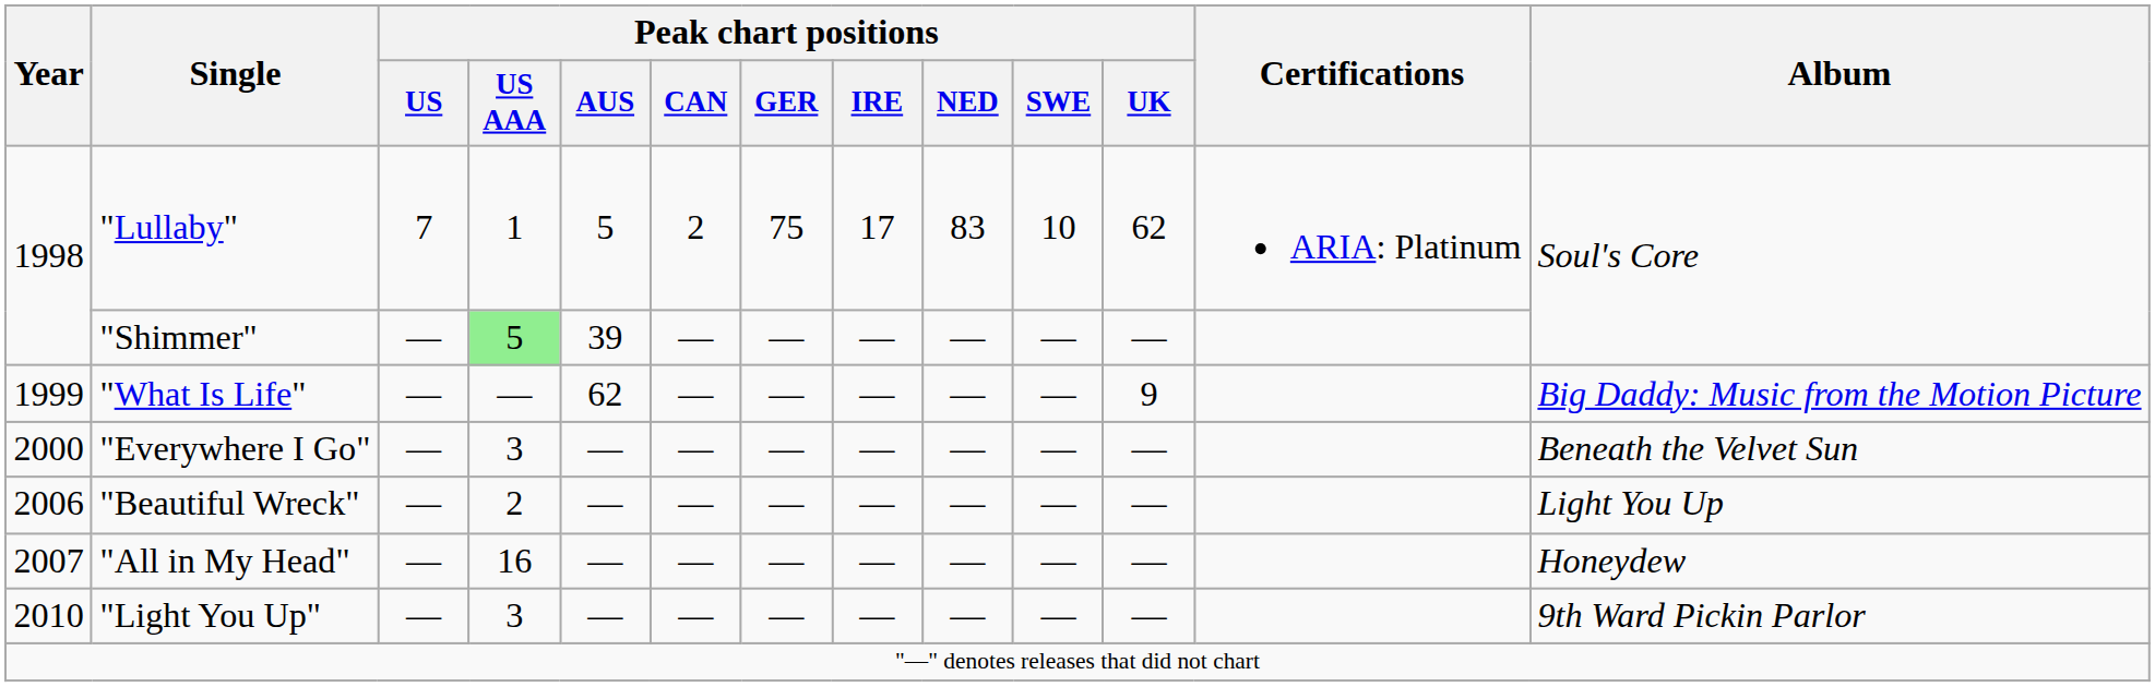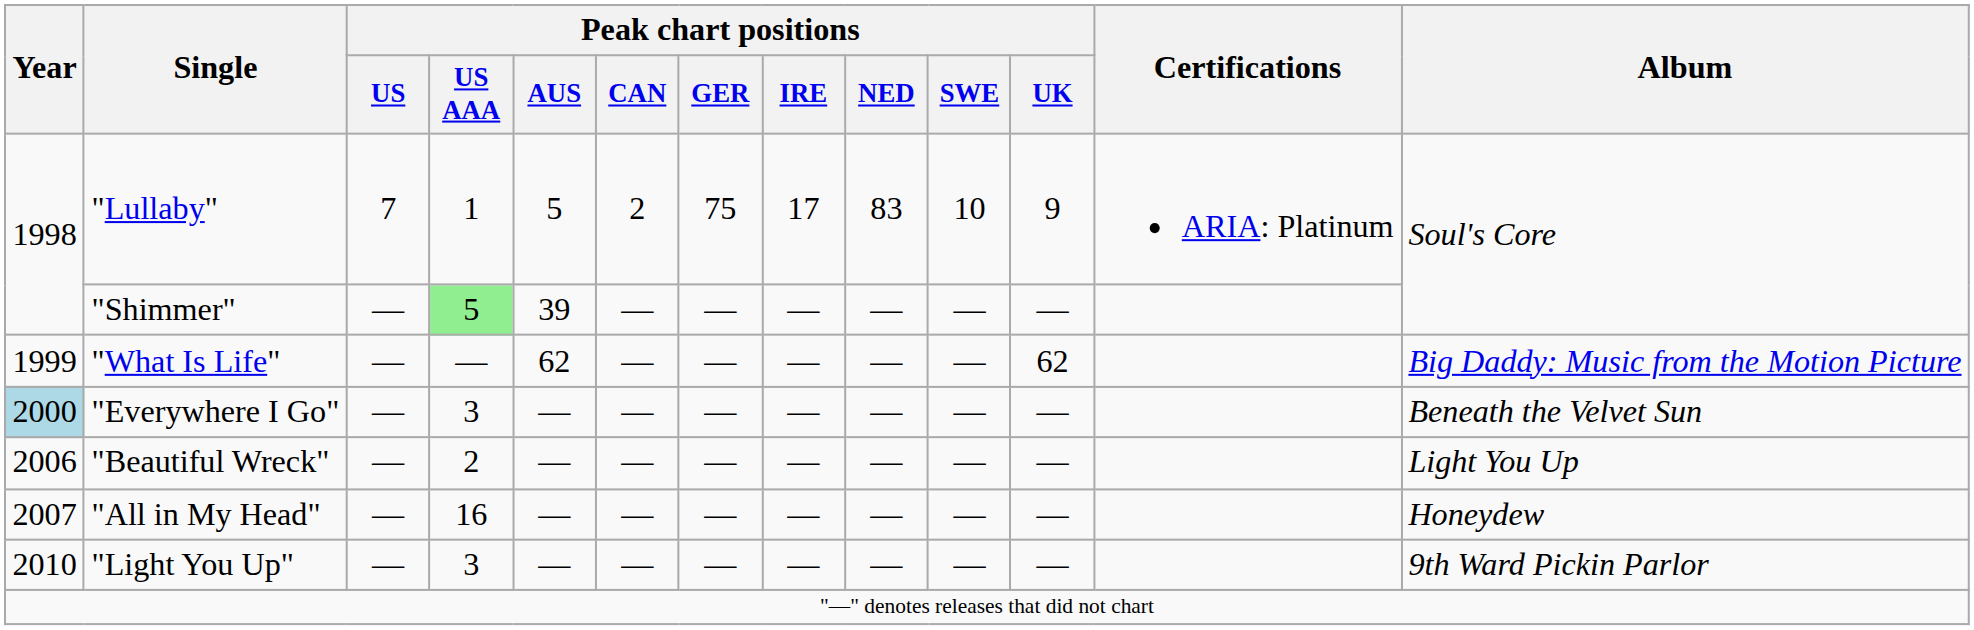"Lullaby" | Peak chart positions / UK: 62 -> 9
"What Is Life" | Peak chart positions / UK: 9 -> 62
"Everywhere I Go" | Year: no background -> lightblue background
